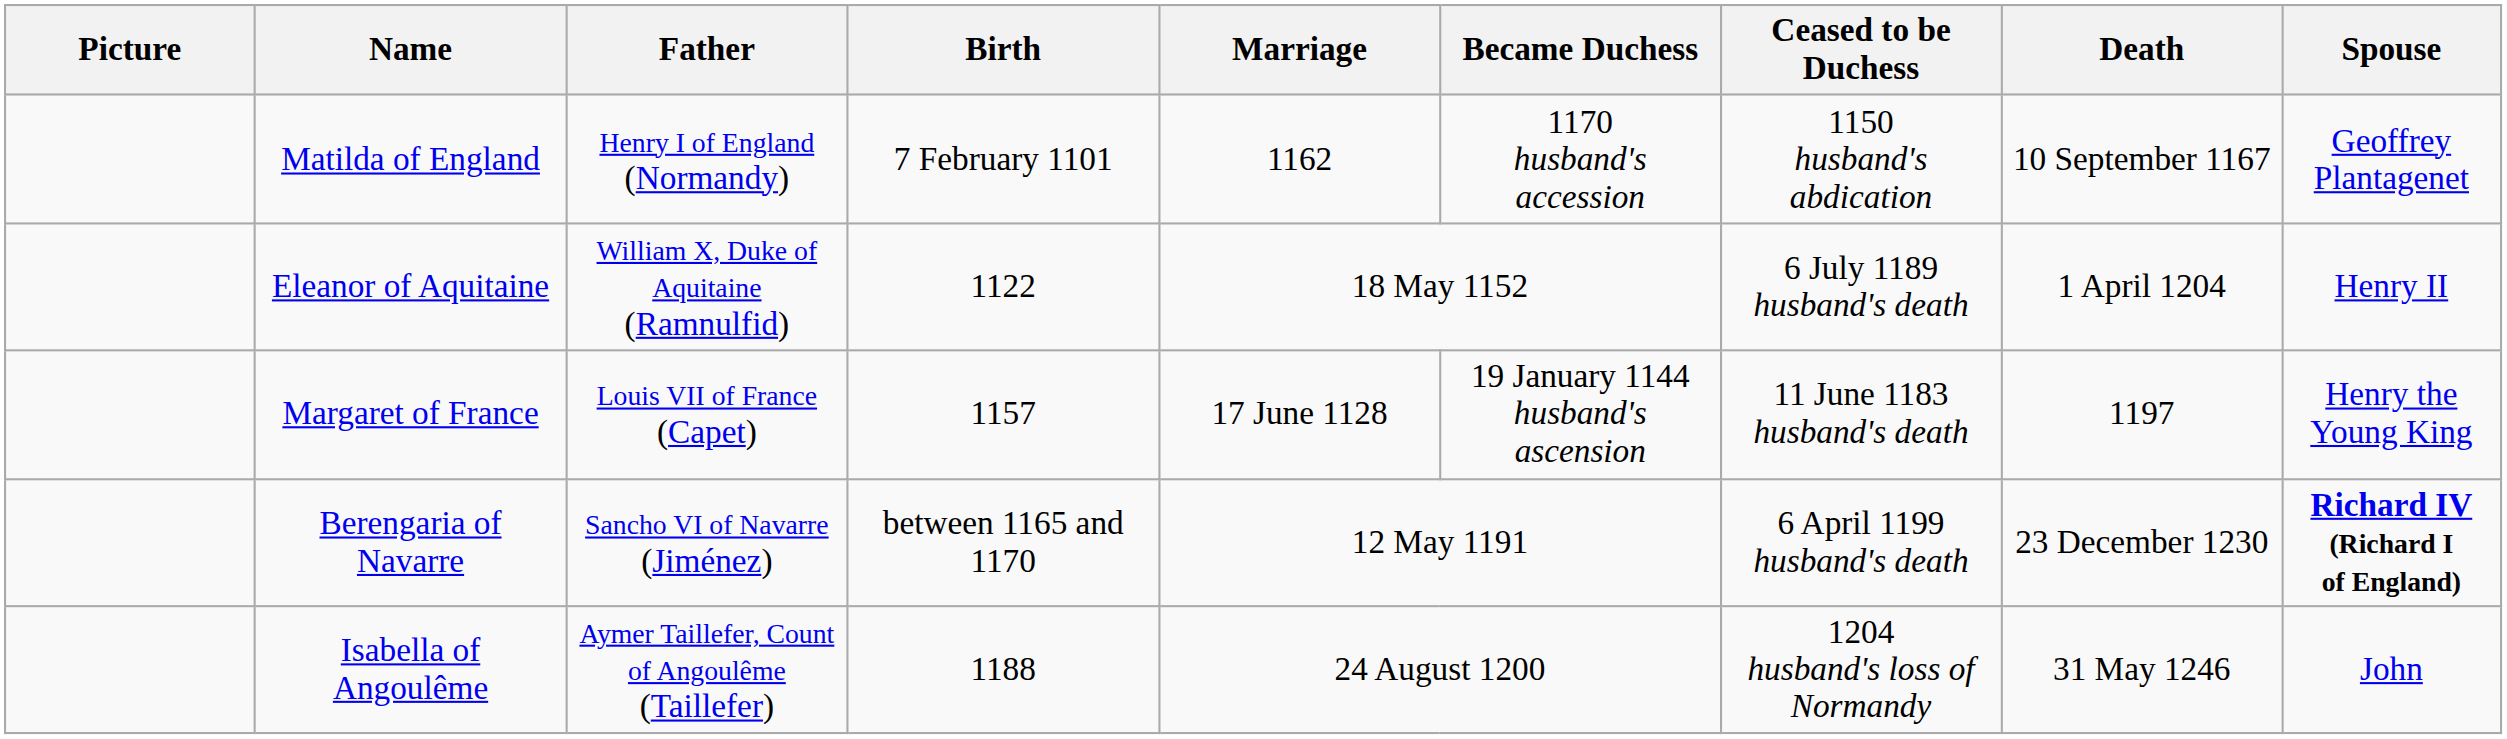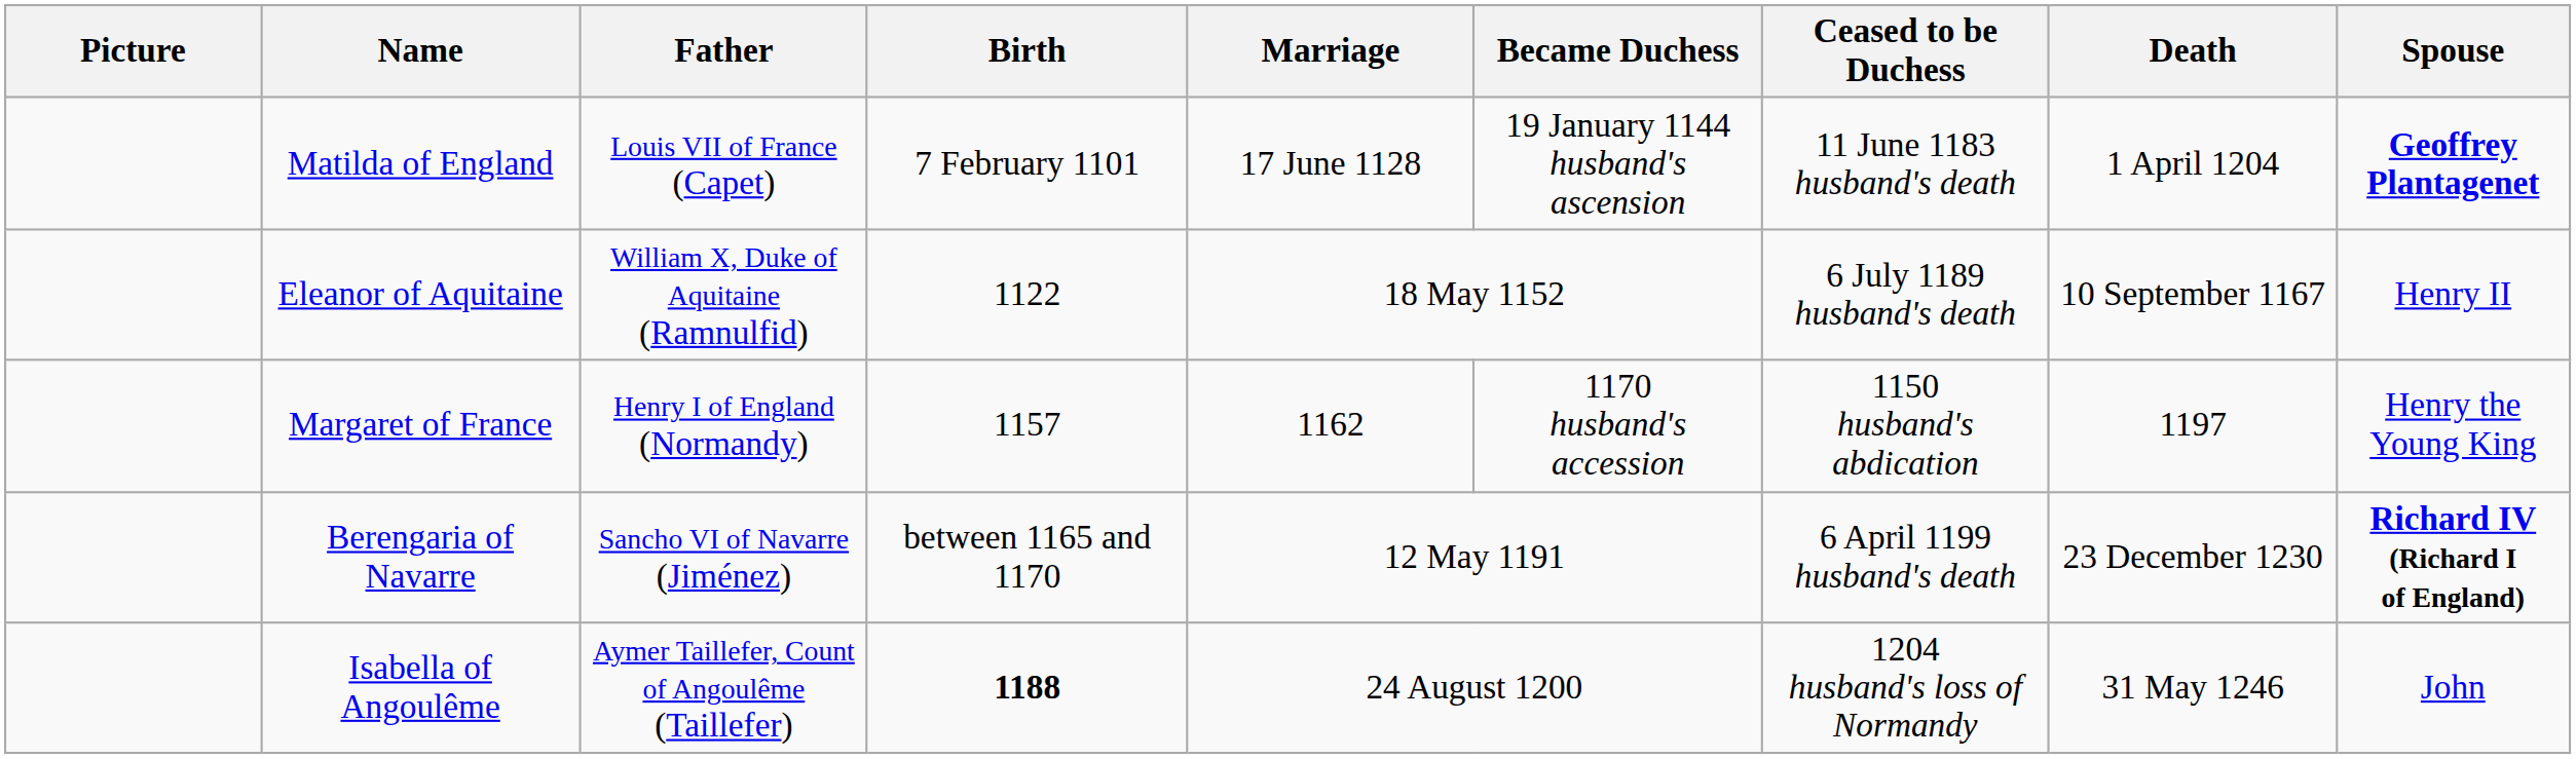Matilda of England | Father: Henry I of England (Normandy) -> Louis VII of France (Capet)
Matilda of England | Marriage: 1162 -> 17 June 1128
Matilda of England | Became Duchess: 1170 husband's accession -> 19 January 1144 husband's ascension
Matilda of England | Ceased to be Duchess: 1150 husband's abdication -> 11 June 1183 husband's death
Matilda of England | Death: 10 September 1167 -> 1 April 1204
Matilda of England | Spouse: normal -> bold
Eleanor of Aquitaine | Death: 1 April 1204 -> 10 September 1167
Margaret of France | Father: Louis VII of France (Capet) -> Henry I of England (Normandy)
Margaret of France | Marriage: 17 June 1128 -> 1162
Margaret of France | Became Duchess: 19 January 1144 husband's ascension -> 1170 husband's accession
Margaret of France | Ceased to be Duchess: 11 June 1183 husband's death -> 1150 husband's abdication
Isabella of Angoulême | Birth: normal -> bold
